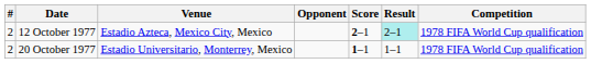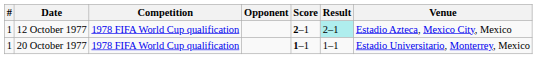columns swapped: Venue <-> Competition
12 October 1977 | #: 2 -> 1
20 October 1977 | #: 2 -> 1
